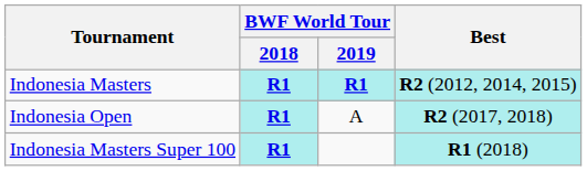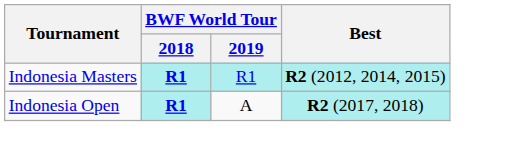Indonesia Masters | BWF World Tour / 2019: bold -> normal
- row: Indonesia Masters Super 100 | R1 | R1 (2018)
